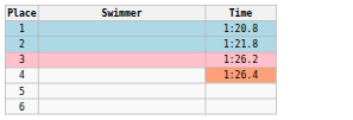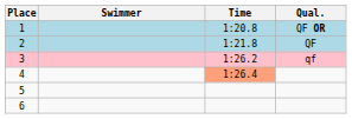+ column: Qual. | QF OR | QF | qf
